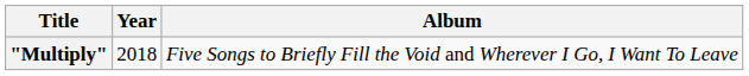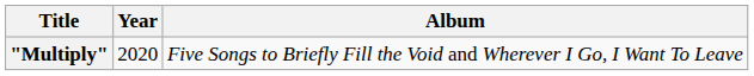"Multiply" | Year: 2018 -> 2020
